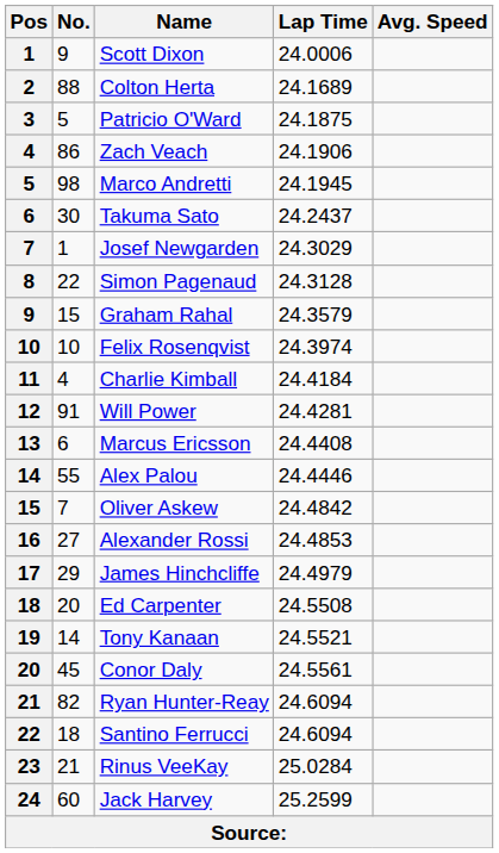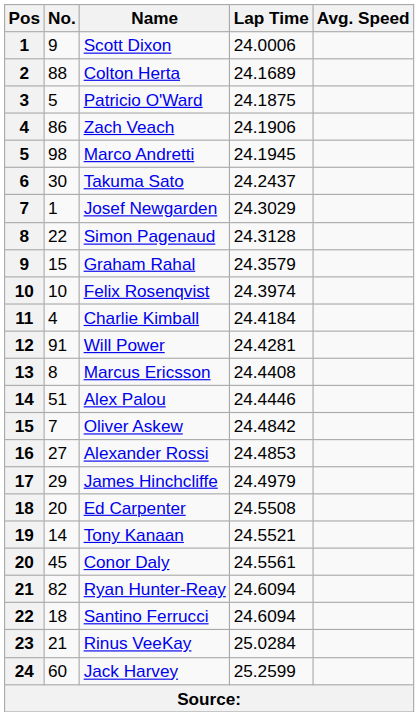Marcus Ericsson | No.: 6 -> 8
Alex Palou | No.: 55 -> 51
